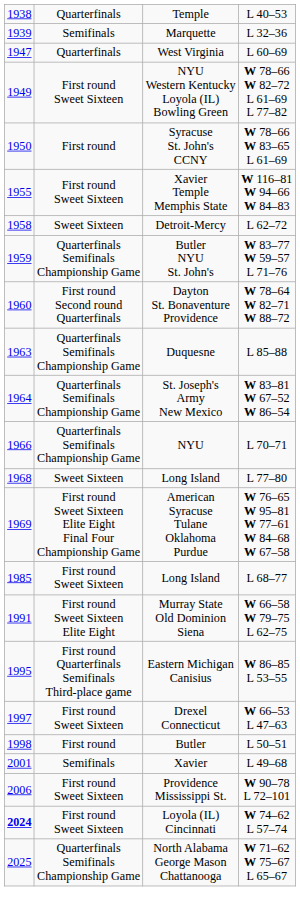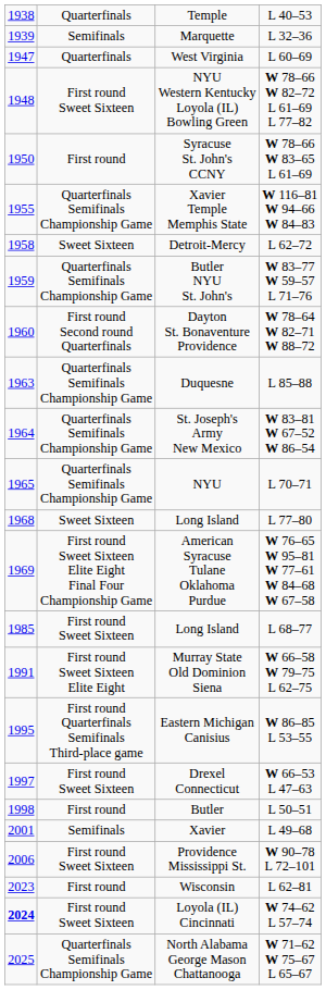W 78–66 W 82–72 L 61–69 L 77–82 | column 1: 1949 -> 1948
W 116–81 W 94–66 W 84–83 | column 2: First round Sweet Sixteen -> Quarterfinals Semifinals Championship Game
L 70–71 | column 1: 1966 -> 1965
+ row: 2023 | First round | Wisconsin | L 62–81
